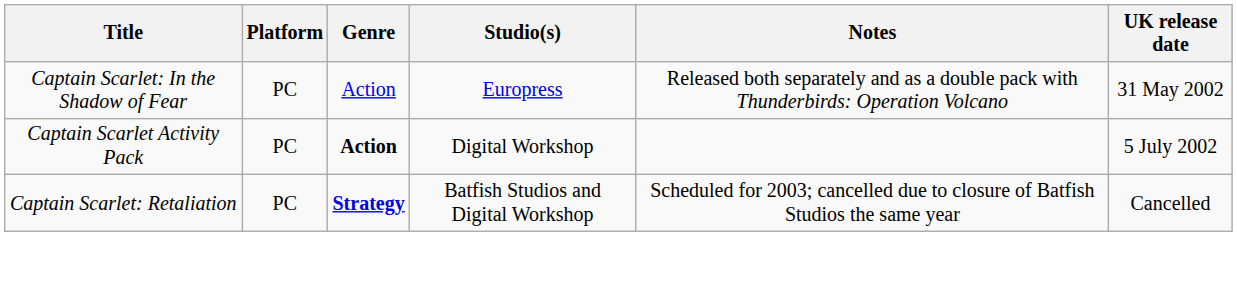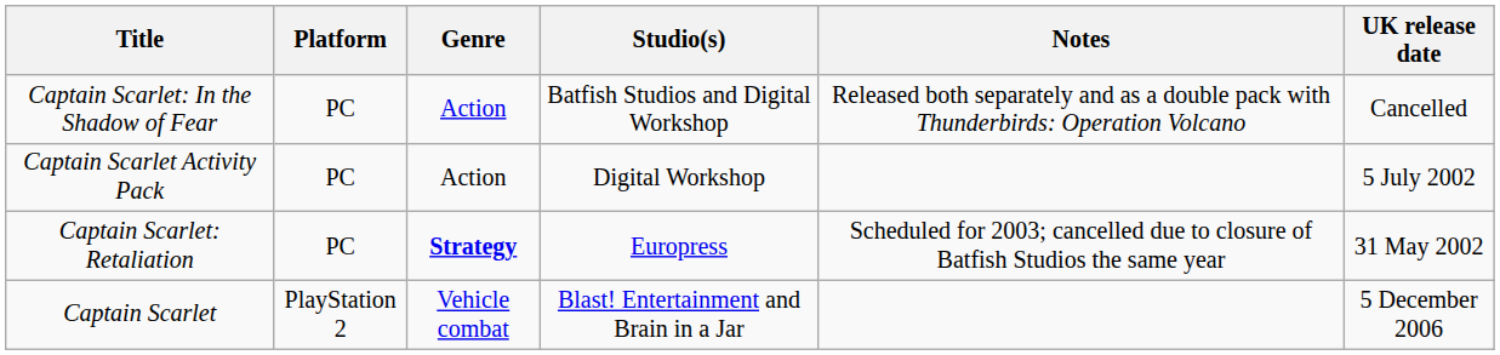Captain Scarlet: In the Shadow of Fear | Studio(s): Europress -> Batfish Studios and Digital Workshop
Captain Scarlet: In the Shadow of Fear | UK release date: 31 May 2002 -> Cancelled
Captain Scarlet Activity Pack | Genre: bold -> normal
Captain Scarlet: Retaliation | Studio(s): Batfish Studios and Digital Workshop -> Europress
Captain Scarlet: Retaliation | UK release date: Cancelled -> 31 May 2002
+ row: Captain Scarlet | PlayStation 2 | Vehicle combat | Blast! Entertainment and Brain in a Jar | 5 December 2006
